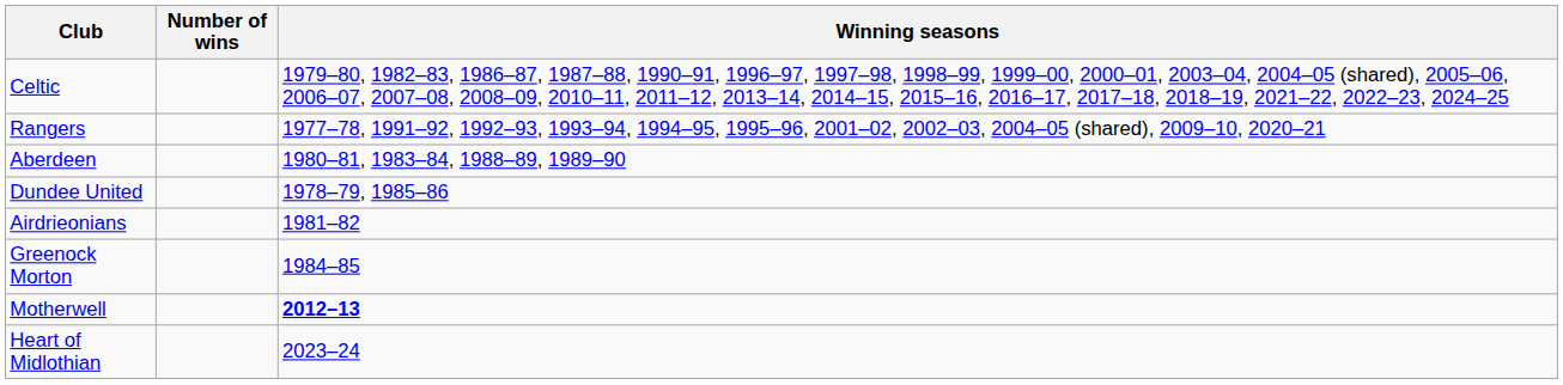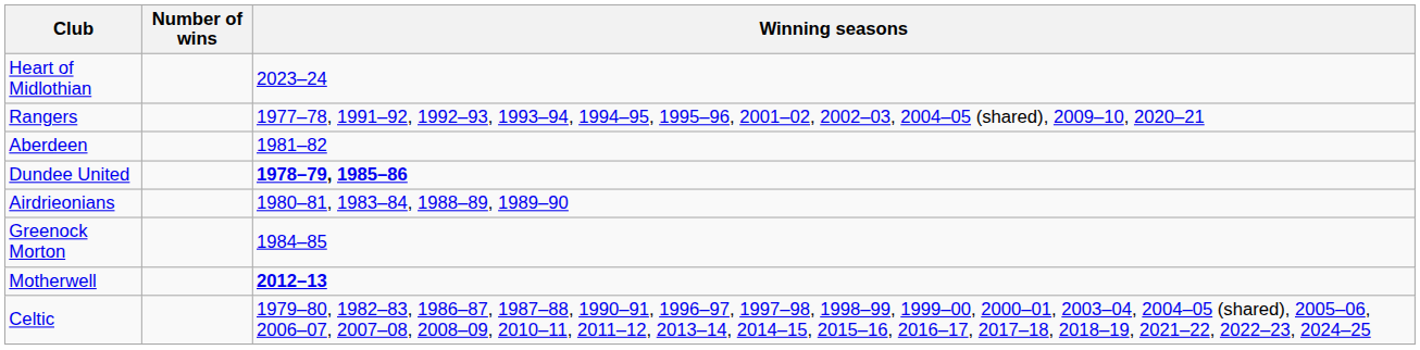rows swapped: Celtic <-> Heart of Midlothian
Aberdeen | Winning seasons: 1980–81, 1983–84, 1988–89, 1989–90 -> 1981–82
Dundee United | Winning seasons: normal -> bold
Airdrieonians | Winning seasons: 1981–82 -> 1980–81, 1983–84, 1988–89, 1989–90
